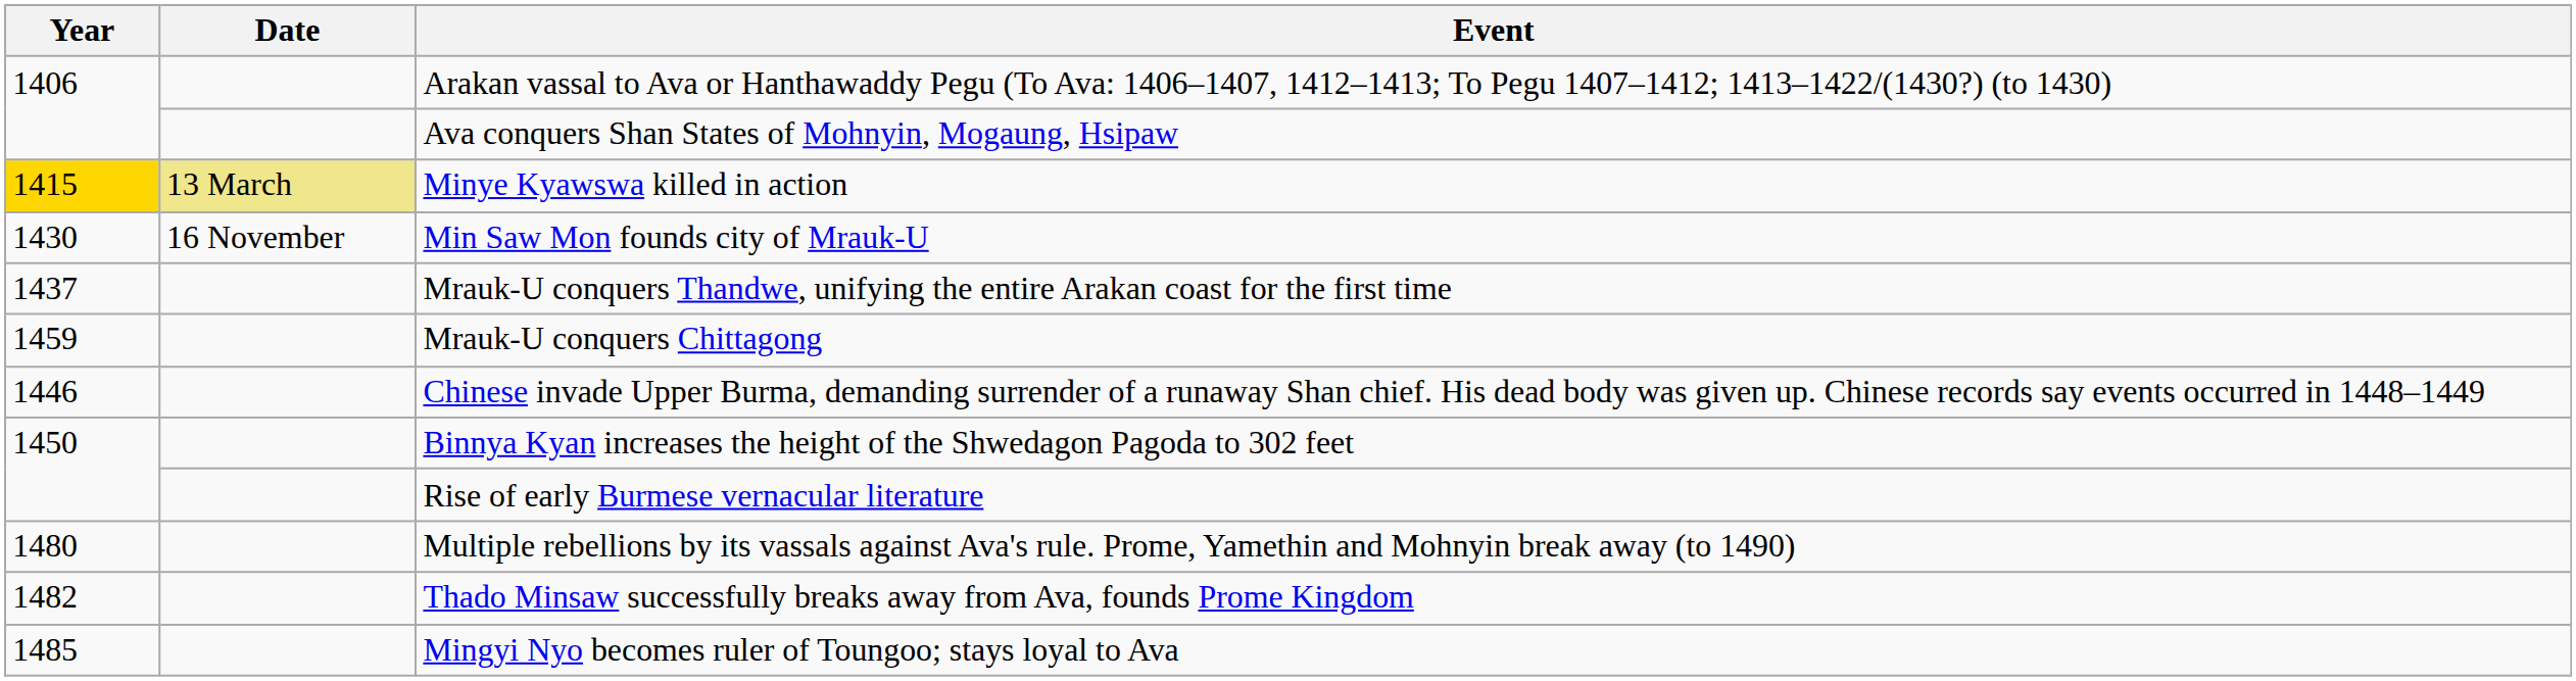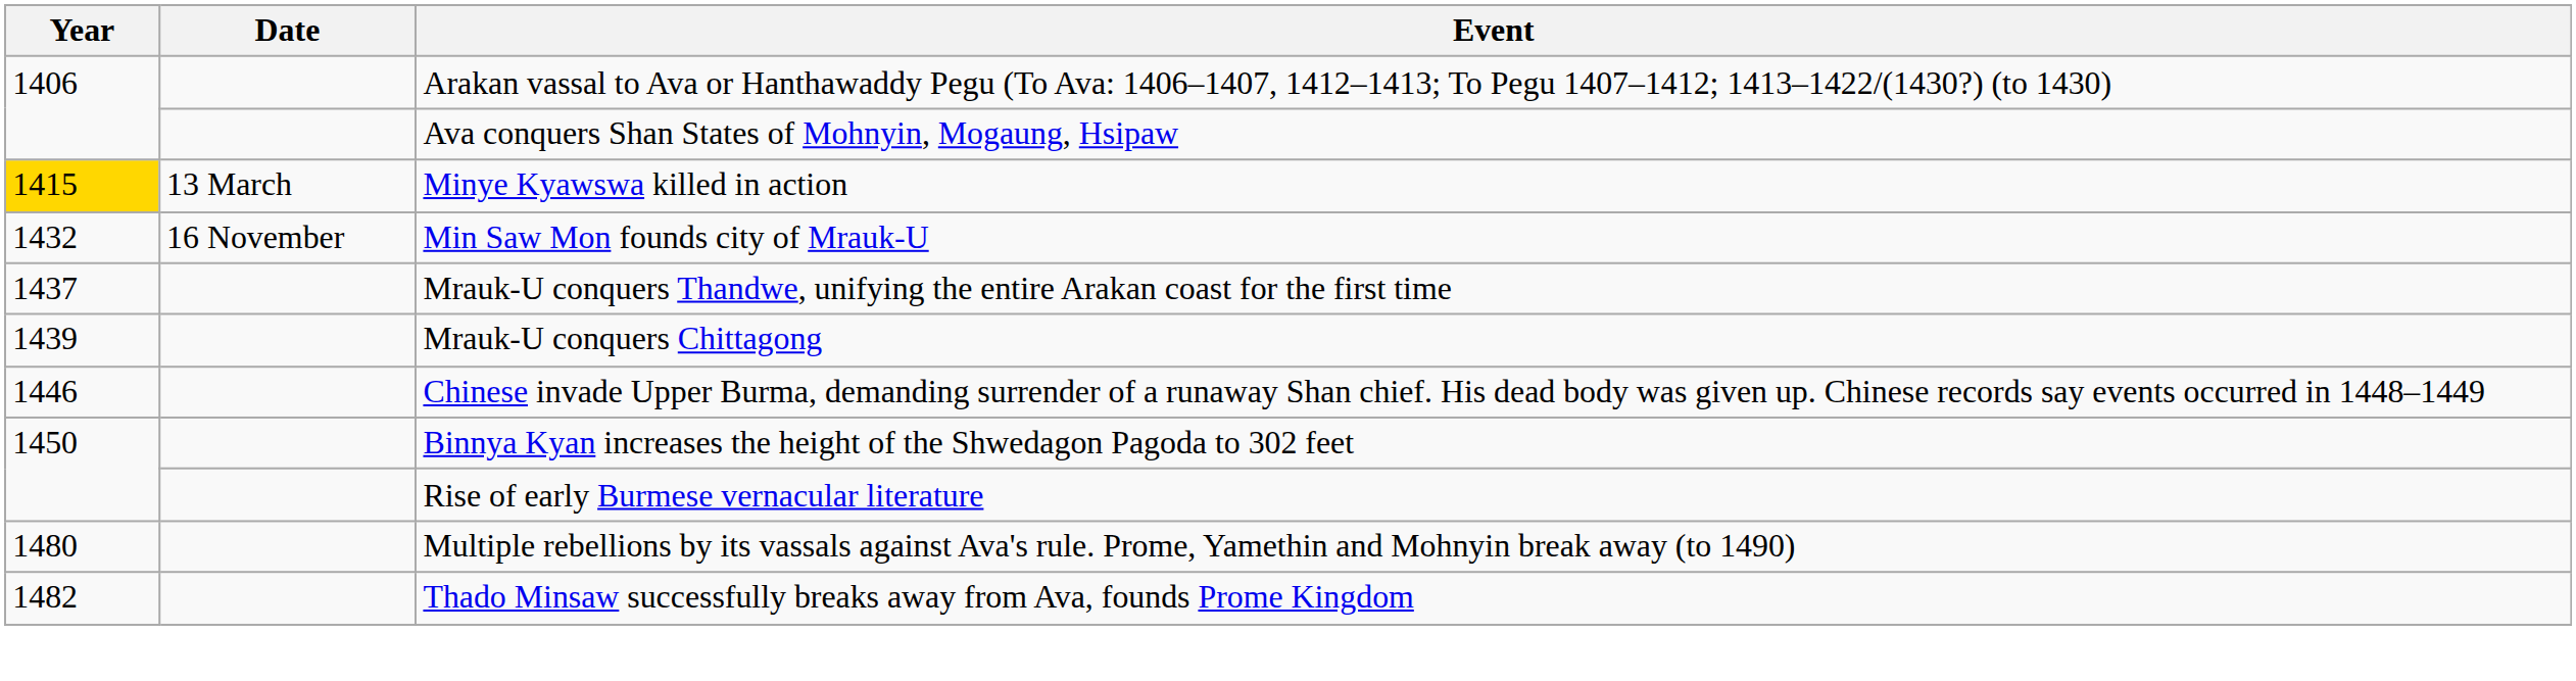Minye Kyawswa killed in action | Date: khaki background -> no background
Min Saw Mon founds city of Mrauk-U | Year: 1430 -> 1432
Mrauk-U conquers Chittagong | Year: 1459 -> 1439
- row: 1485 | Mingyi Nyo becomes ruler of Toungoo; stays loyal to Ava
